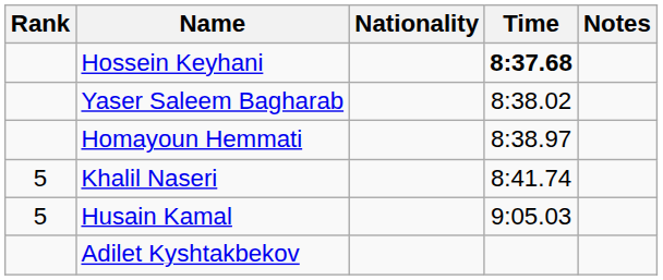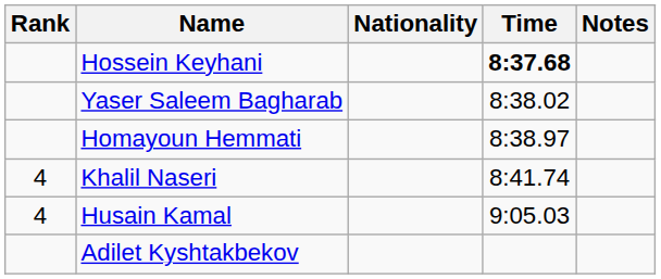Khalil Naseri | Rank: 5 -> 4
Husain Kamal | Rank: 5 -> 4
